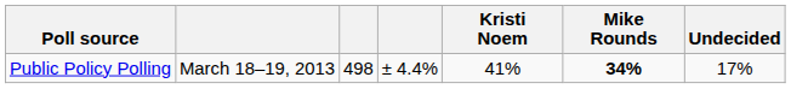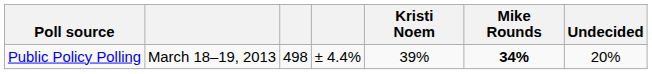Public Policy Polling | Kristi Noem: 41% -> 39%
Public Policy Polling | Undecided: 17% -> 20%
